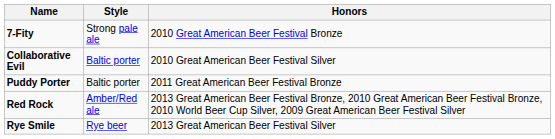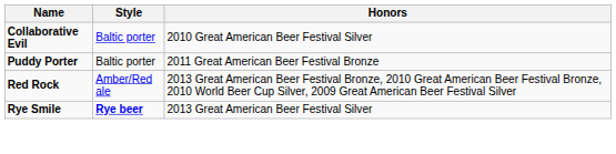- row: 7-Fity | Strong pale ale | 2010 Great American Beer Festival Bronze
Rye Smile | Style: normal -> bold
